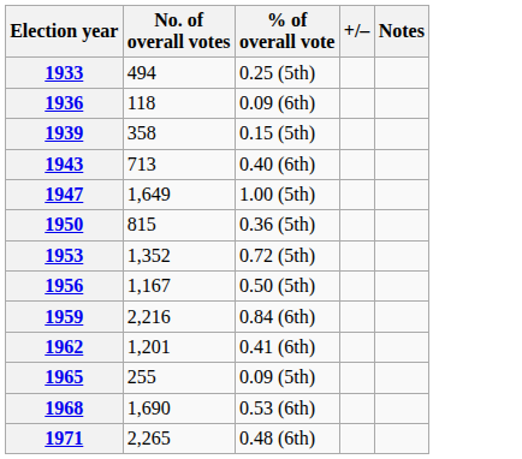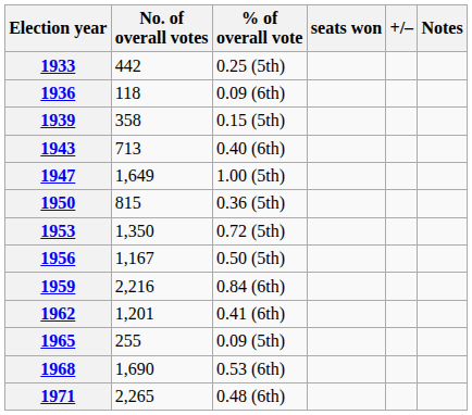+ column: seats won
1933 | No. of overall votes: 494 -> 442
1953 | No. of overall votes: 1,352 -> 1,350
